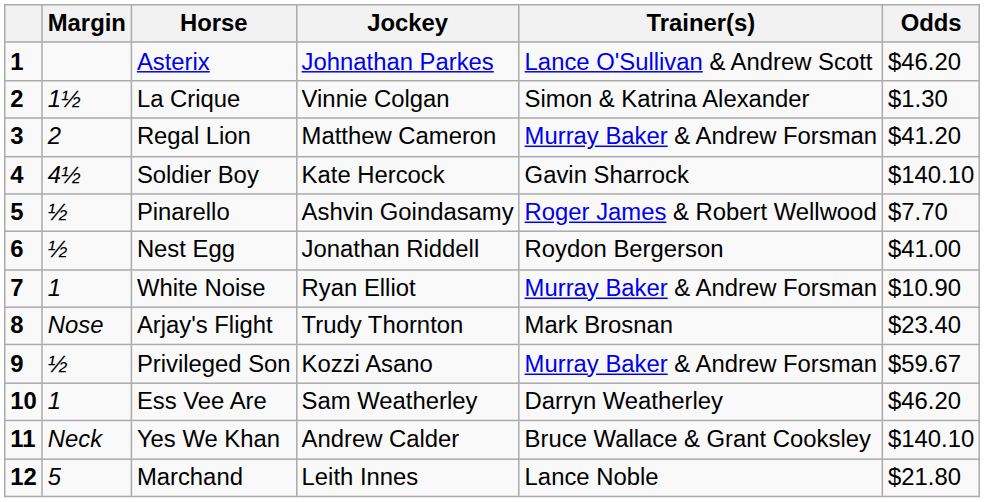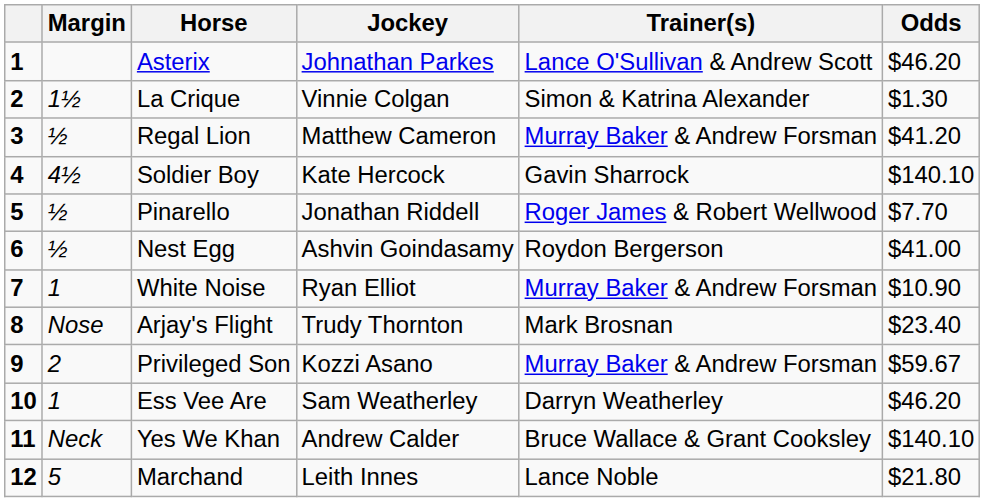Regal Lion | Margin: 2 -> ½
Pinarello | Jockey: Ashvin Goindasamy -> Jonathan Riddell
Nest Egg | Jockey: Jonathan Riddell -> Ashvin Goindasamy
Privileged Son | Margin: ½ -> 2
